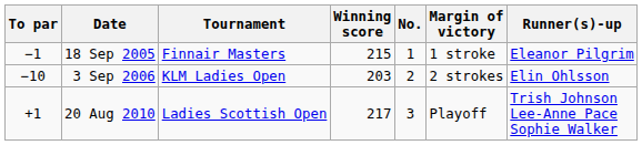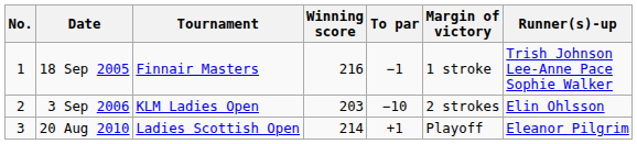columns swapped: No. <-> To par
18 Sep 2005 | Winning score: 215 -> 216
18 Sep 2005 | Runner(s)-up: Eleanor Pilgrim -> Trish Johnson Lee-Anne Pace Sophie Walker
20 Aug 2010 | Winning score: 217 -> 214
20 Aug 2010 | Runner(s)-up: Trish Johnson Lee-Anne Pace Sophie Walker -> Eleanor Pilgrim
